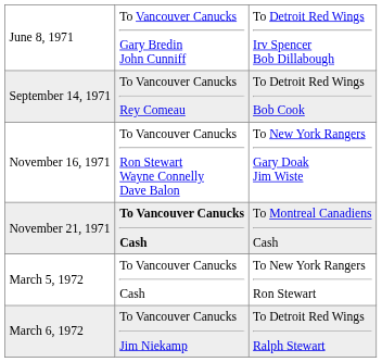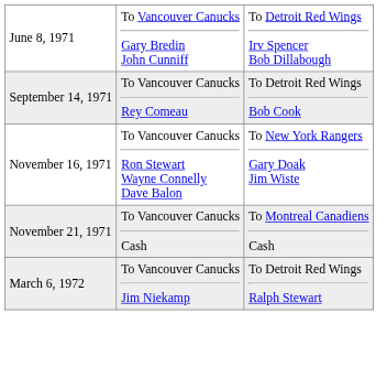November 21, 1971 | column 2: bold -> normal
- row: March 5, 1972 | To Vancouver Canucks Cash | To New York Rangers Ron Stewart
